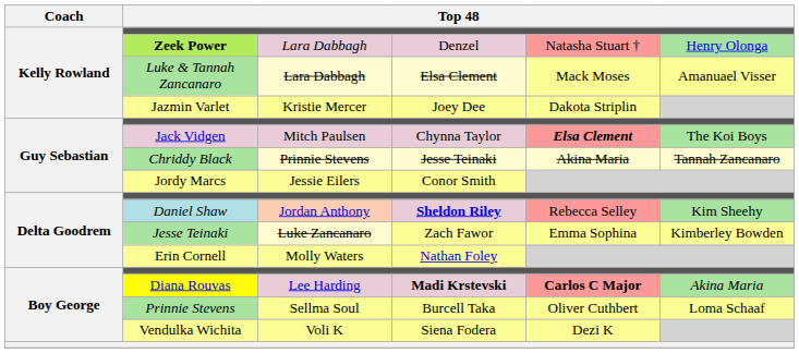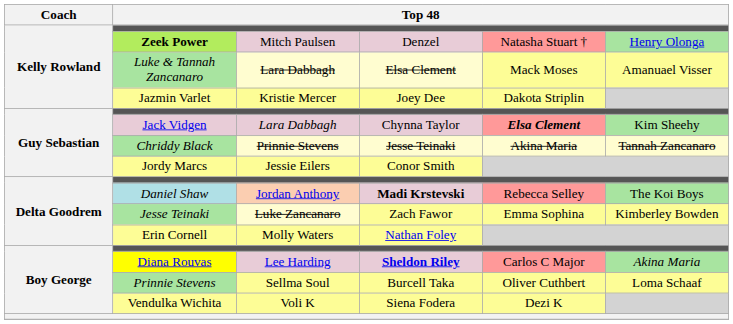Zeek Power | column 3: Lara Dabbagh -> Mitch Paulsen
Jack Vidgen | column 3: Mitch Paulsen -> Lara Dabbagh
Jack Vidgen | column 6: The Koi Boys -> Kim Sheehy
Daniel Shaw | column 4: Sheldon Riley -> Madi Krstevski
Daniel Shaw | column 6: Kim Sheehy -> The Koi Boys
Diana Rouvas | column 4: Madi Krstevski -> Sheldon Riley
Diana Rouvas | column 5: bold -> normal
